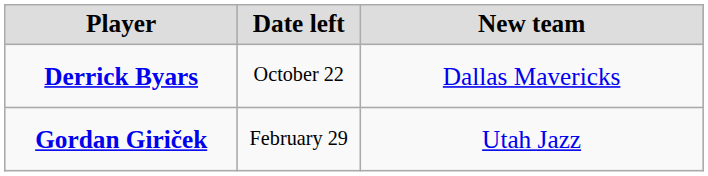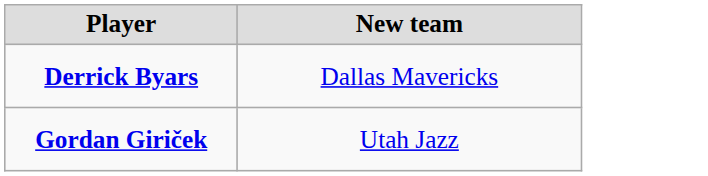- column: Date left | October 22 | February 29
